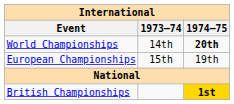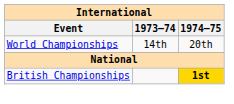World Championships | 1974–75: bold -> normal
- row: European Championships | 15th | 19th
